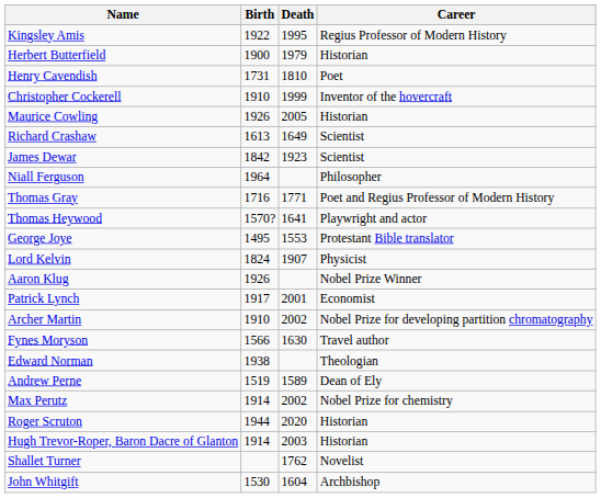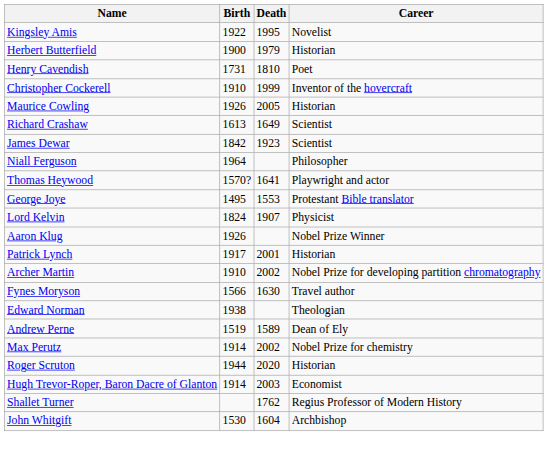Kingsley Amis | Career: Regius Professor of Modern History -> Novelist
- row: Thomas Gray | 1716 | 1771 | Poet and Regius Professor of Modern History
Patrick Lynch | Career: Economist -> Historian
Hugh Trevor-Roper, Baron Dacre of Glanton | Career: Historian -> Economist
Shallet Turner | Career: Novelist -> Regius Professor of Modern History
